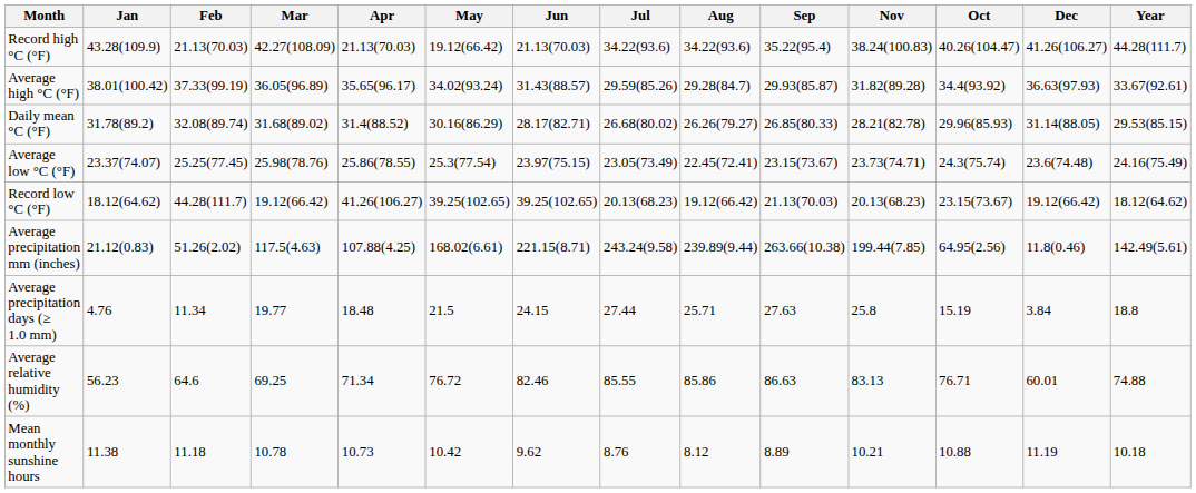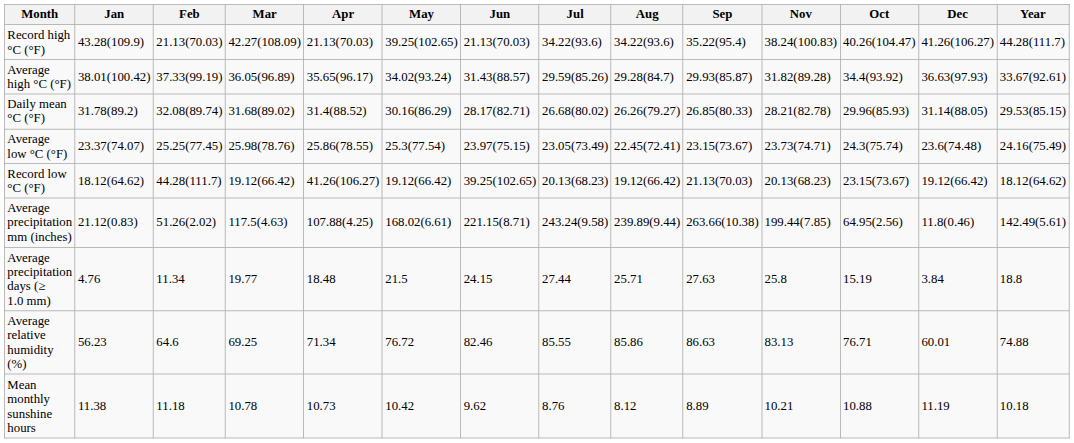Record high °C (°F) | May: 19.12(66.42) -> 39.25(102.65)
Record low °C (°F) | May: 39.25(102.65) -> 19.12(66.42)
